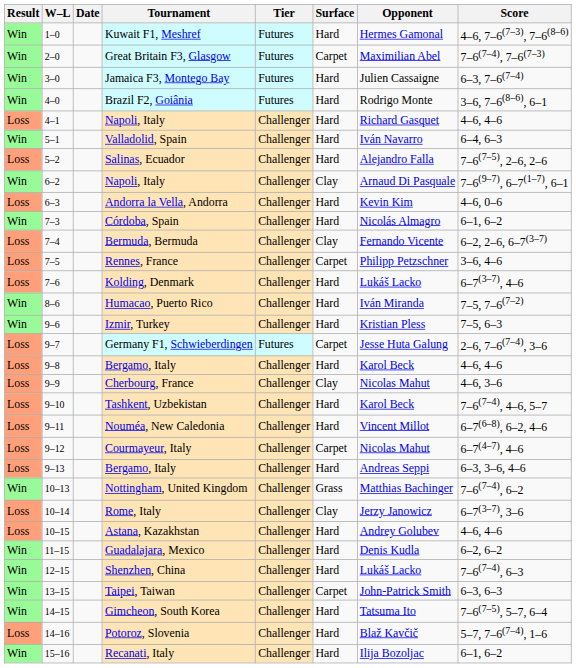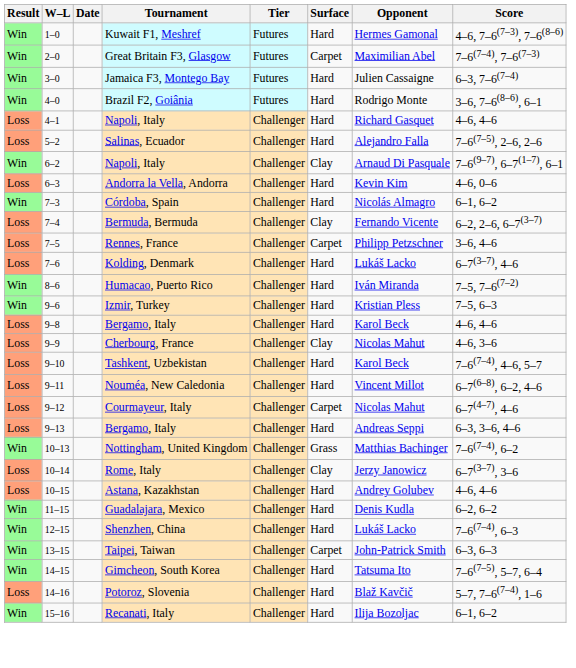- row: Win | 5–1 | Valladolid, Spain | Challenger | Hard | Iván Navarro | 6–4, 6–3
- row: Loss | 9–7 | Germany F1, Schwieberdingen | Futures | Carpet | Jesse Huta Galung | 2–6, 7–6(7–4), 3–6
